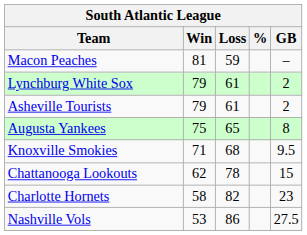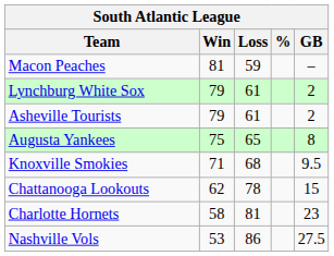Charlotte Hornets | Loss: 82 -> 81
